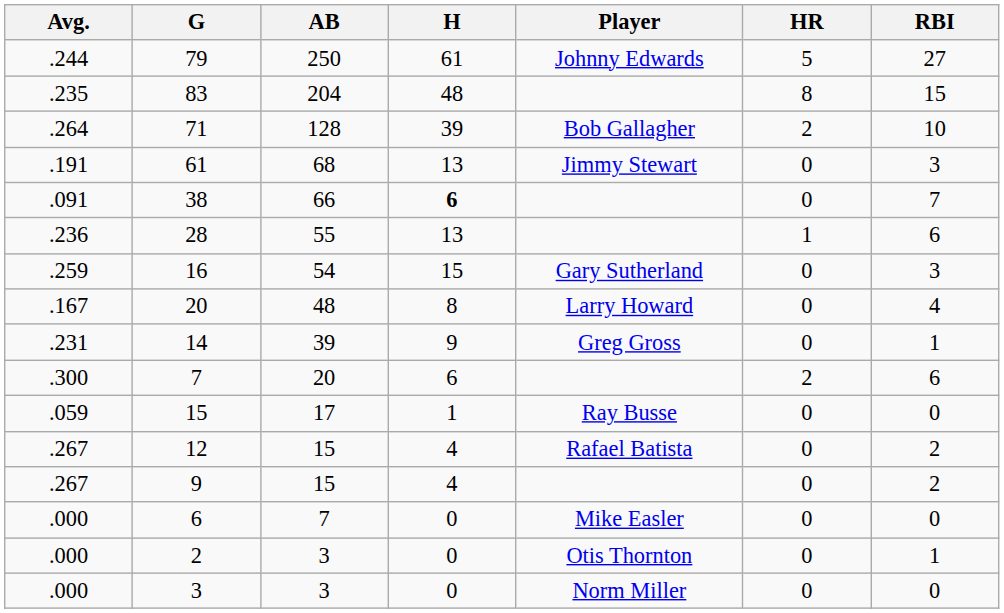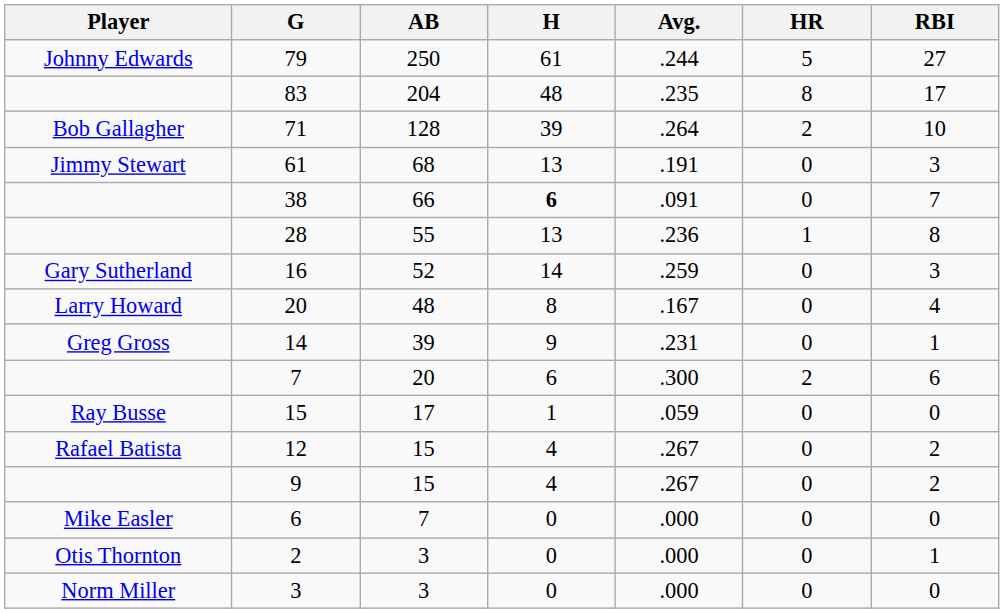columns swapped: Player <-> Avg.
83 | RBI: 15 -> 17
28 | RBI: 6 -> 8
16 | AB: 54 -> 52
16 | H: 15 -> 14
